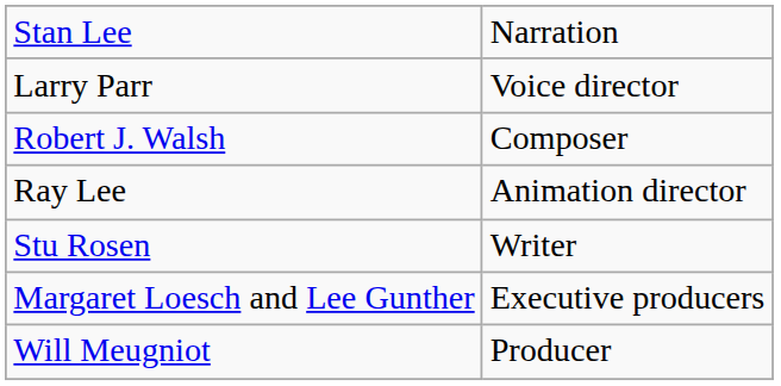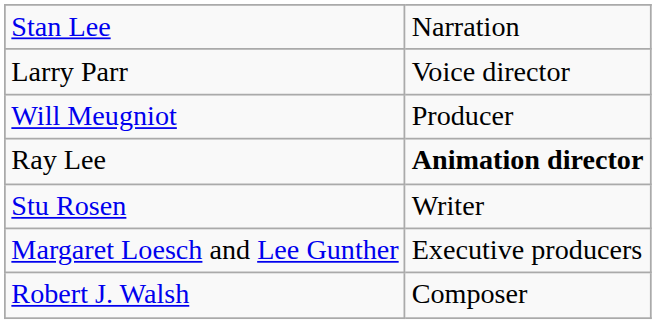rows swapped: Will Meugniot <-> Robert J. Walsh
Ray Lee | column 2: normal -> bold
